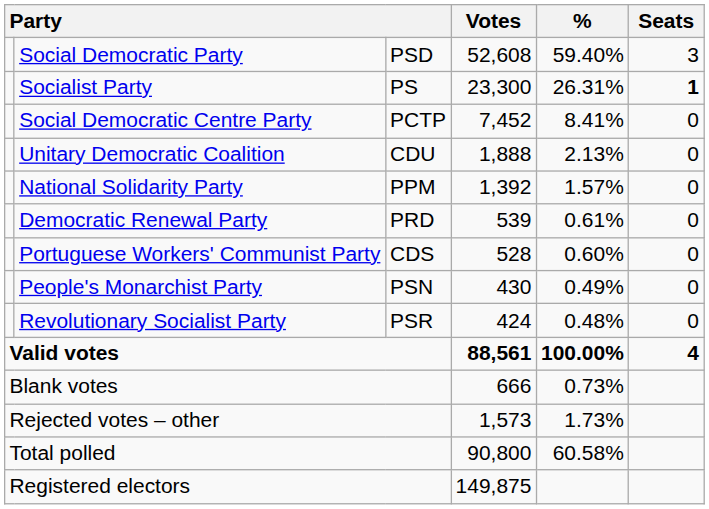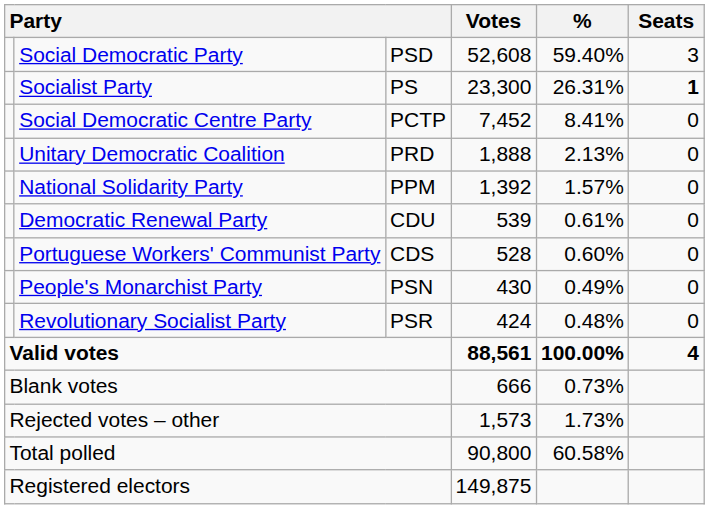Unitary Democratic Coalition | column 3: CDU -> PRD
Democratic Renewal Party | column 3: PRD -> CDU
